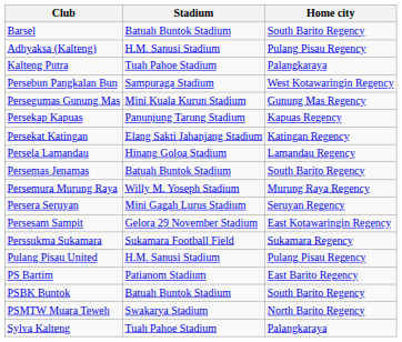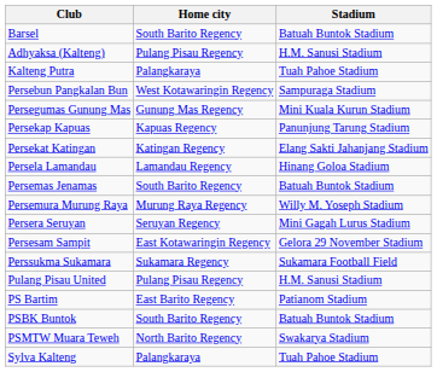columns swapped: Home city <-> Stadium
